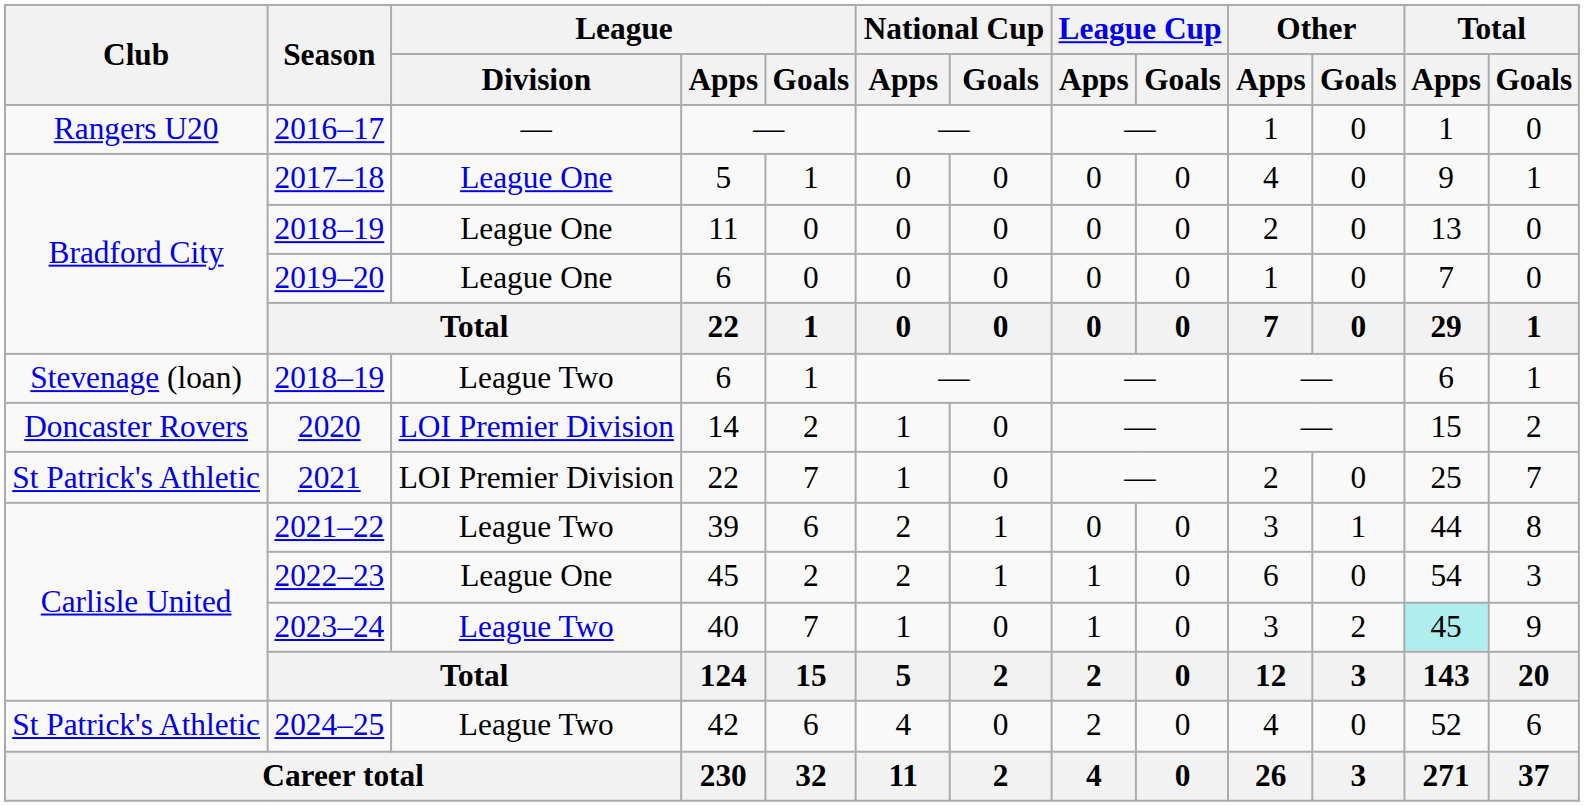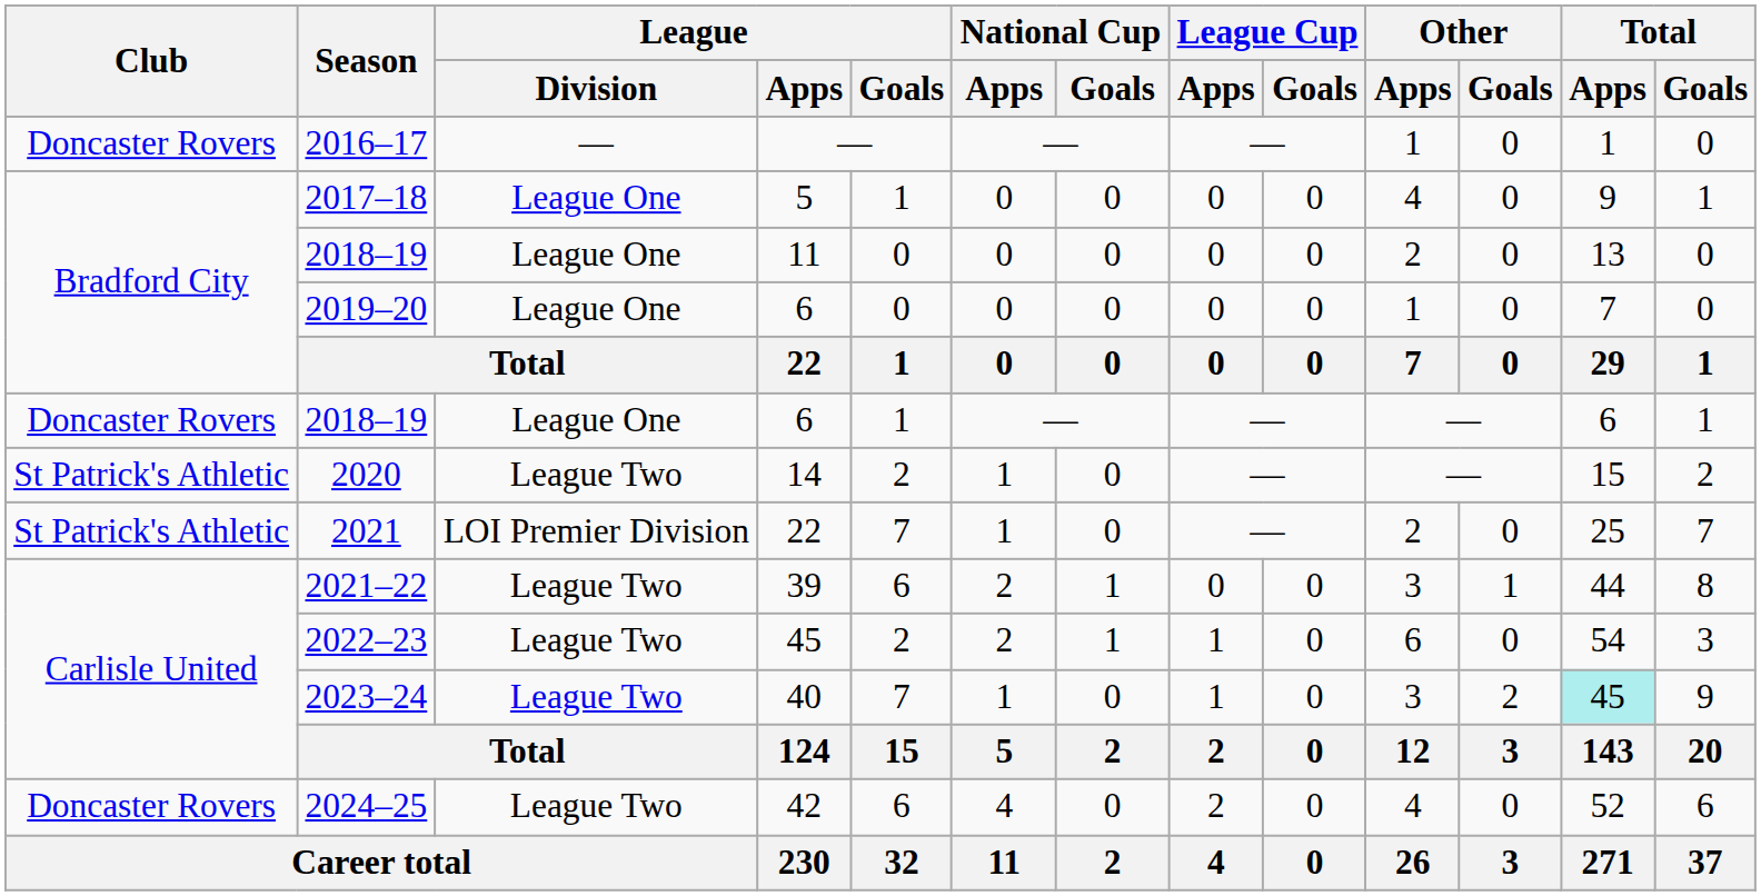2016–17 | Club: Rangers U20 -> Doncaster Rovers
2018–19 / 6 | Club: Stevenage (loan) -> Doncaster Rovers
2018–19 / 6 | League / Division: League Two -> League One
2020 | Club: Doncaster Rovers -> St Patrick's Athletic
2020 | League / Division: LOI Premier Division -> League Two
2022–23 | League / Division: League One -> League Two
2024–25 | Club: St Patrick's Athletic -> Doncaster Rovers
